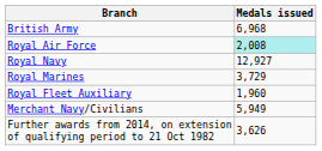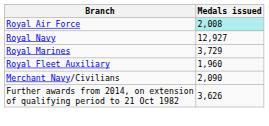- row: British Army | 6,968
Merchant Navy/Civilians | Medals issued: 5,949 -> 2,090
